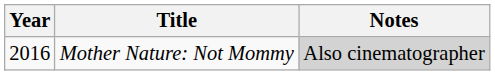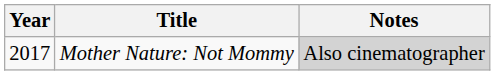Mother Nature: Not Mommy | Year: 2016 -> 2017
